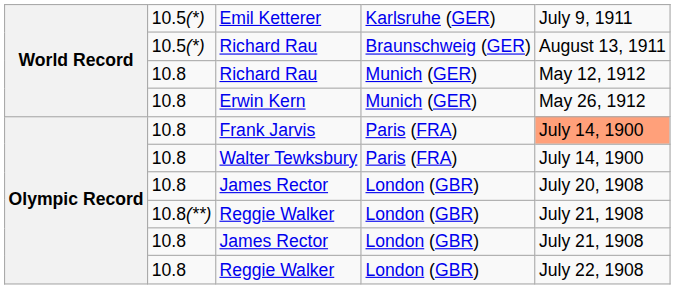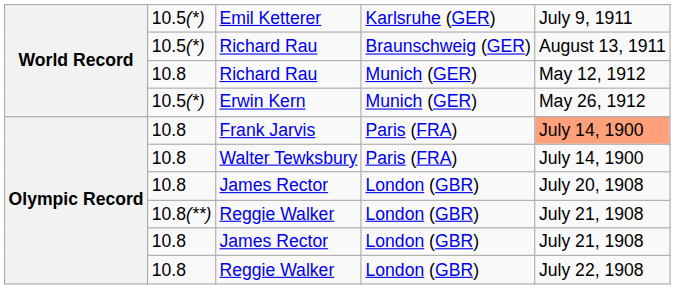Erwin Kern | column 2: 10.8 -> 10.5(*)
